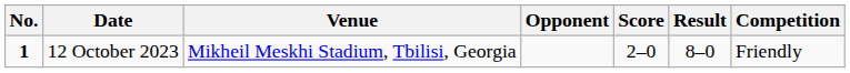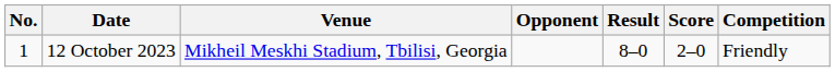columns swapped: Score <-> Result
12 October 2023 | No.: bold -> normal
